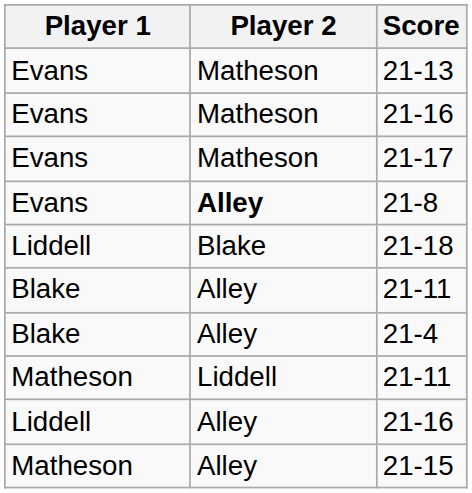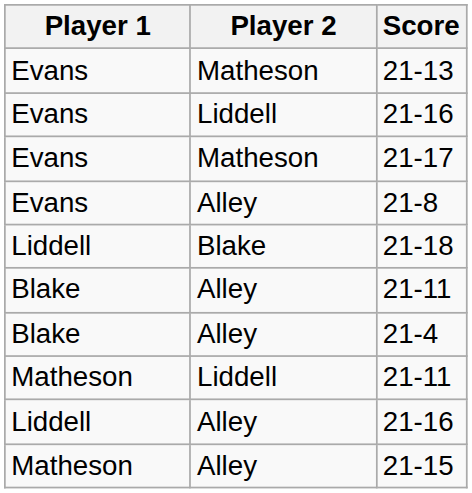Evans / 21-16 | Player 2: Matheson -> Liddell
21-8 | Player 2: bold -> normal
